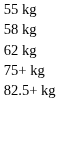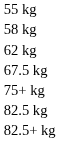+ row: 67.5 kg
+ row: 82.5 kg
